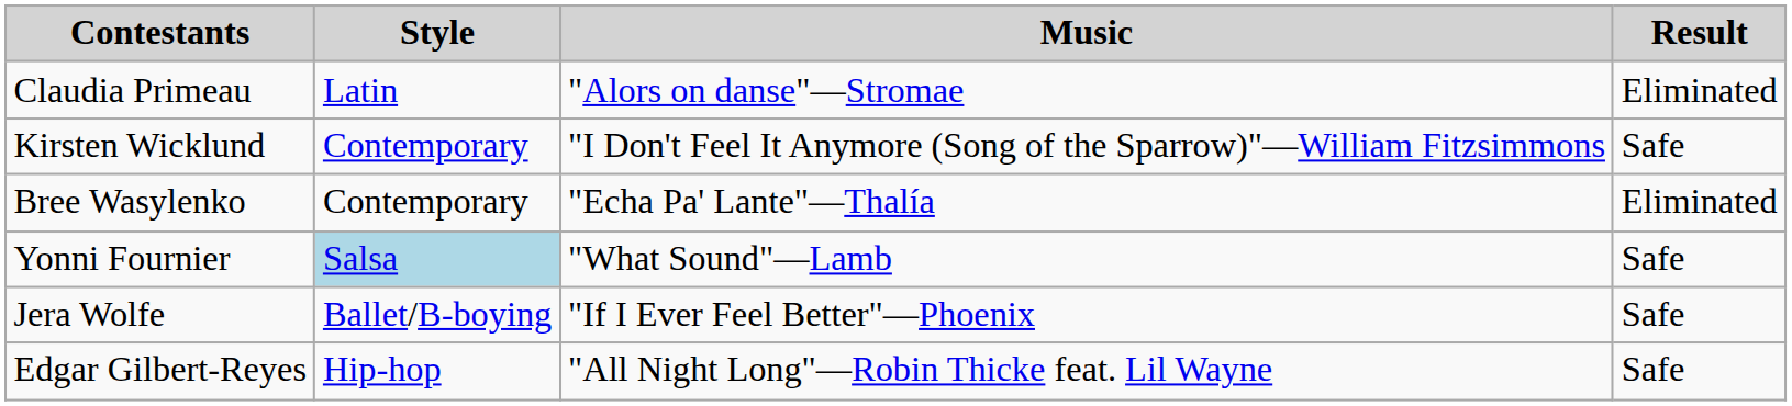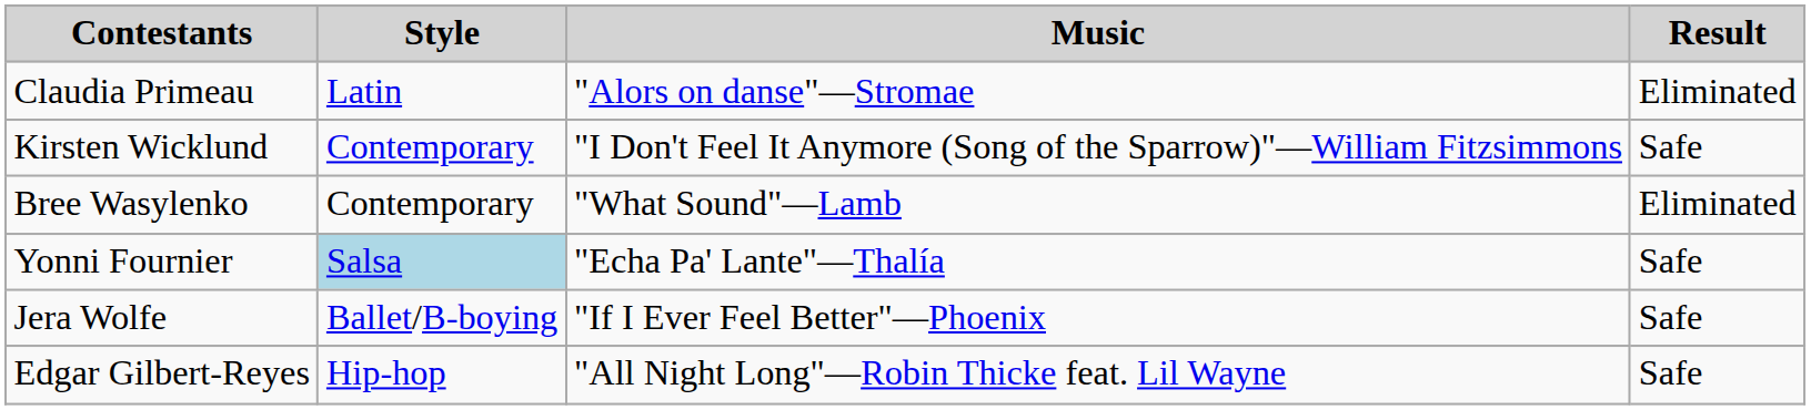Bree Wasylenko | Music: "Echa Pa' Lante"—Thalía -> "What Sound"—Lamb
Yonni Fournier | Music: "What Sound"—Lamb -> "Echa Pa' Lante"—Thalía
